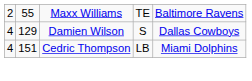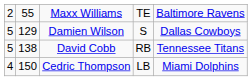Damien Wilson | column 1: 4 -> 5
+ row: 5 | 138 | David Cobb | RB | Tennessee Titans
Cedric Thompson | column 2: 151 -> 150
